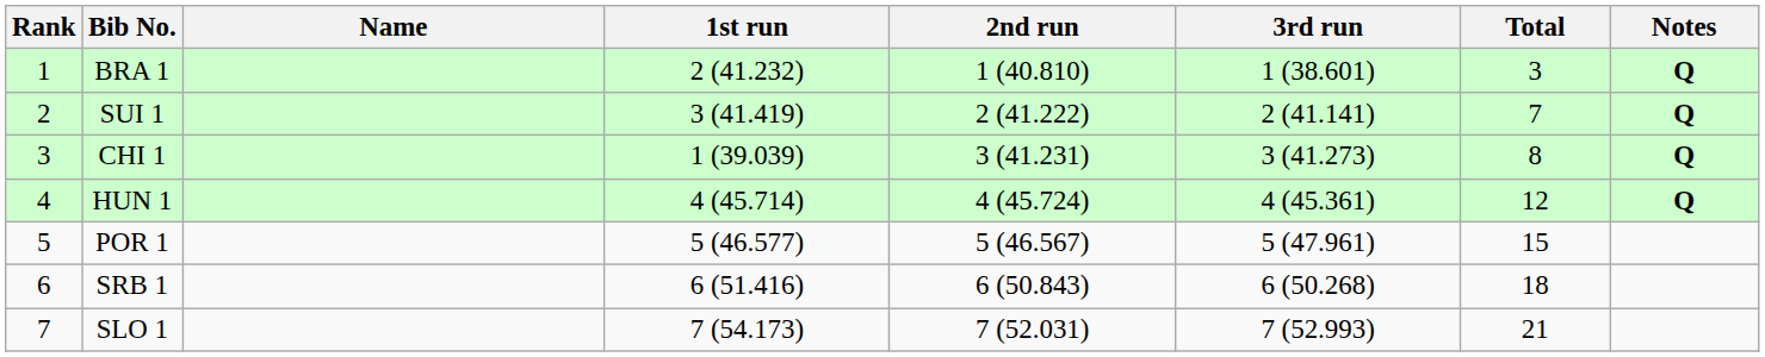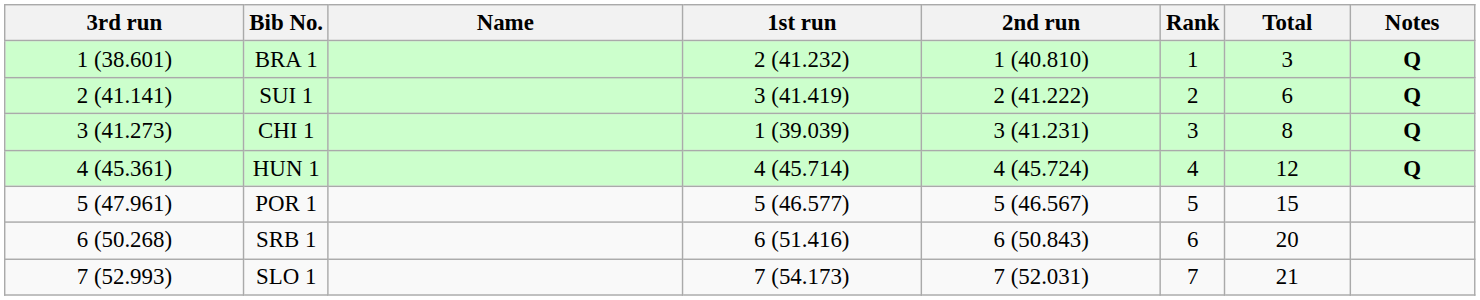columns swapped: Rank <-> 3rd run
SUI 1 | Total: 7 -> 6
SRB 1 | Total: 18 -> 20
